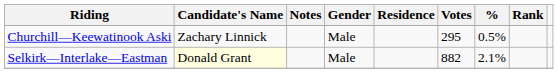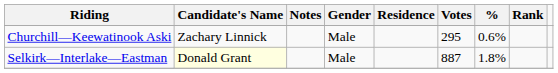Churchill—Keewatinook Aski | %: 0.5% -> 0.6%
Selkirk—Interlake—Eastman | Votes: 882 -> 887
Selkirk—Interlake—Eastman | %: 2.1% -> 1.8%
